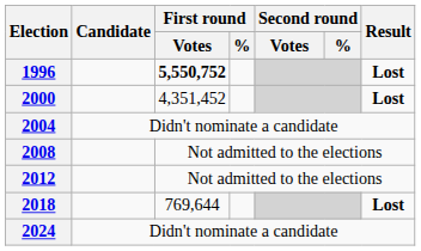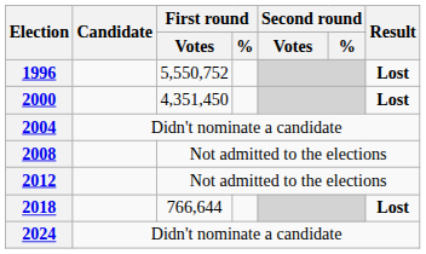1996 | First round / Votes: bold -> normal
2000 | First round / Votes: 4,351,452 -> 4,351,450
2018 | First round / Votes: 769,644 -> 766,644
